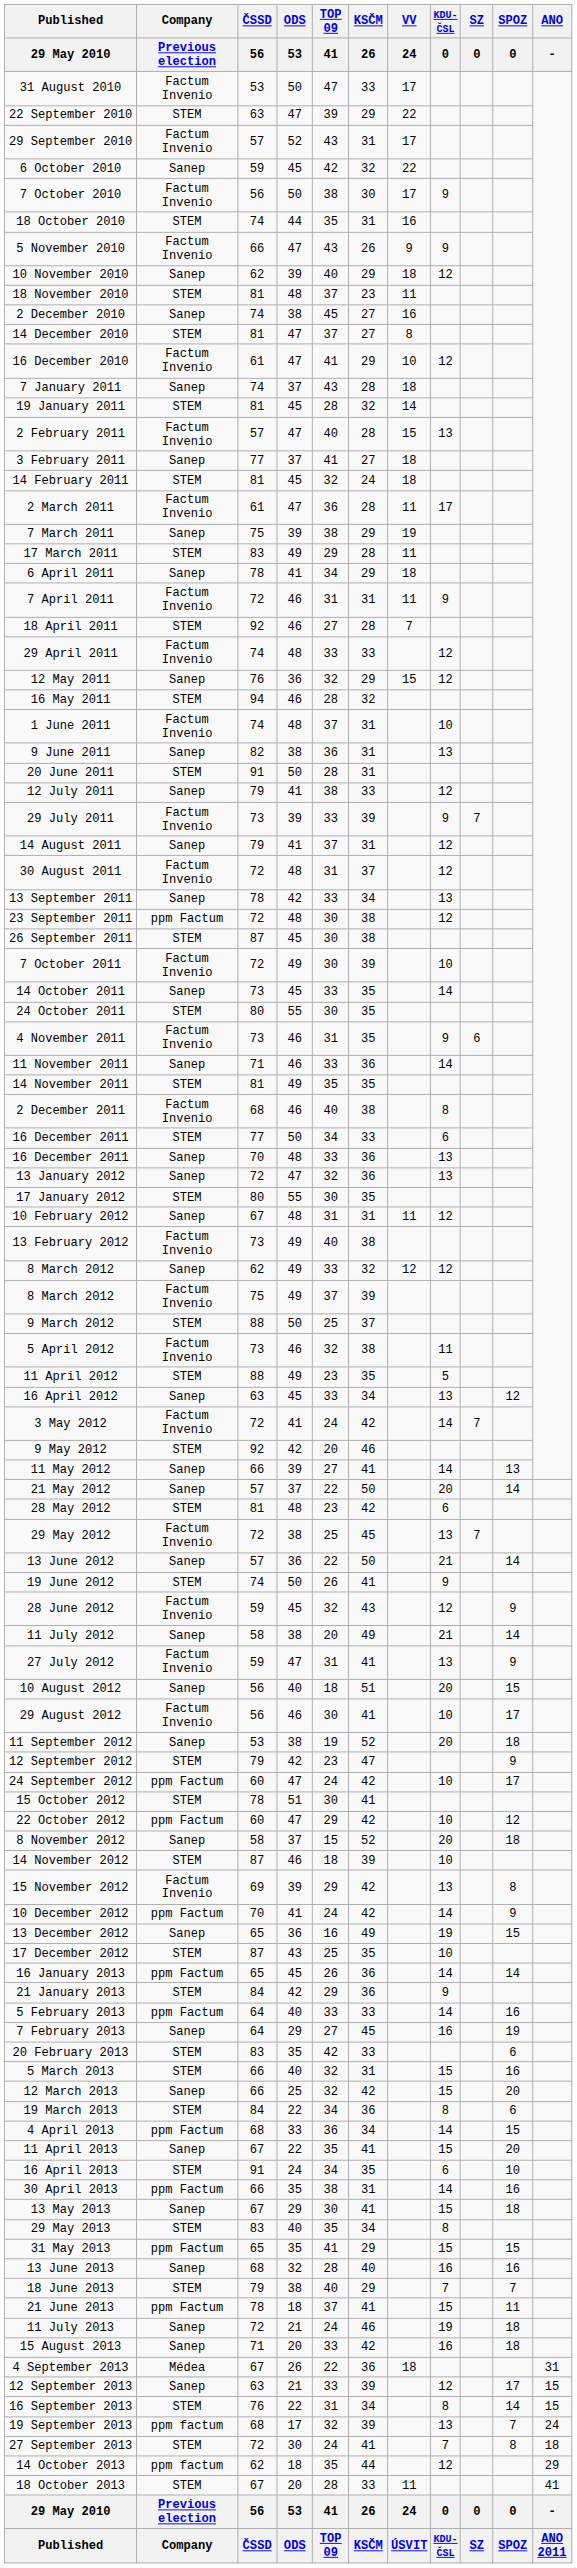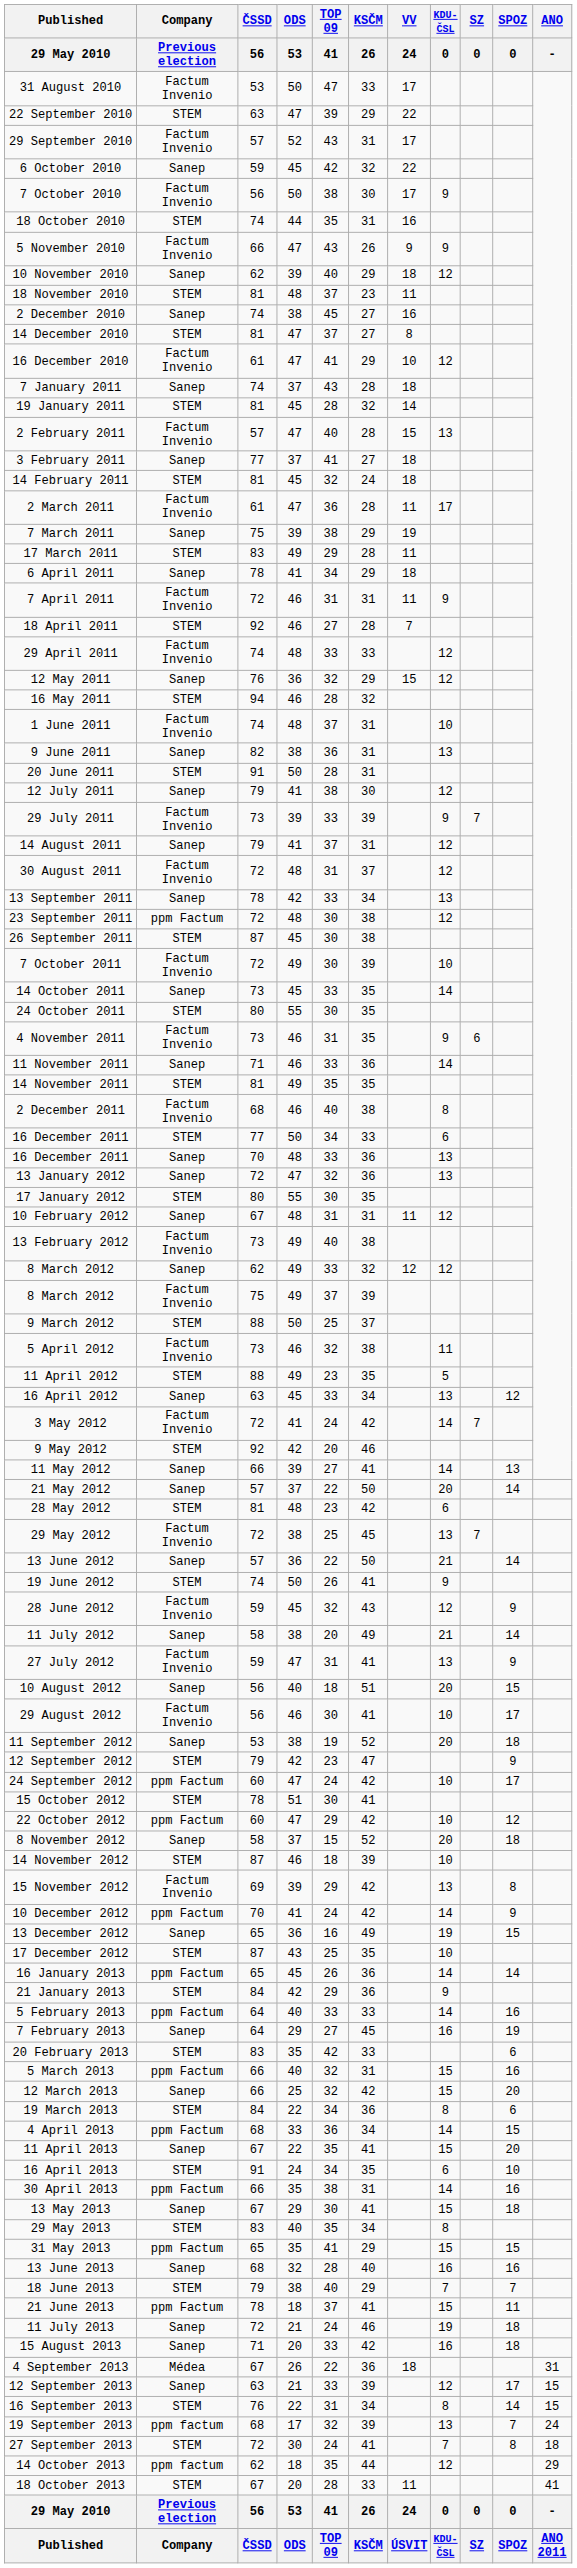12 July 2011 | KSČM / 26: 33 -> 30
5 March 2013 | Company / Previous election: STEM -> ppm Factum
